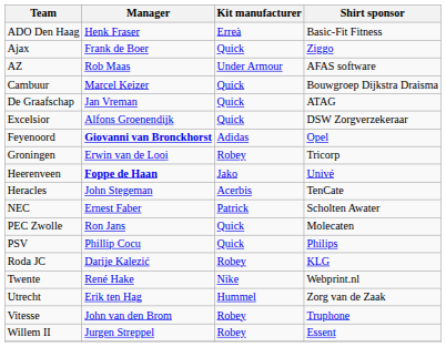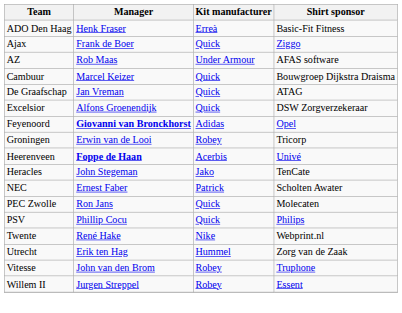Heerenveen | Kit manufacturer: Jako -> Acerbis
Heracles | Kit manufacturer: Acerbis -> Jako
- row: Roda JC | Darije Kalezić | Robey | KLG
